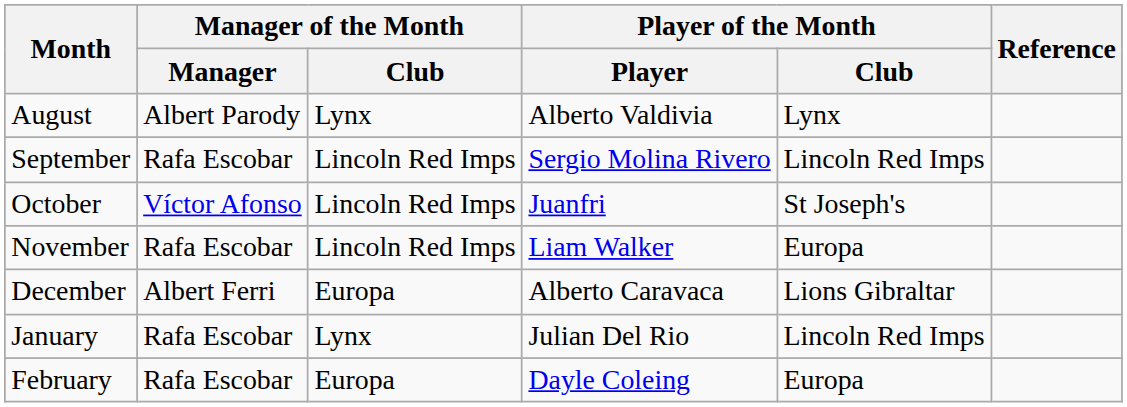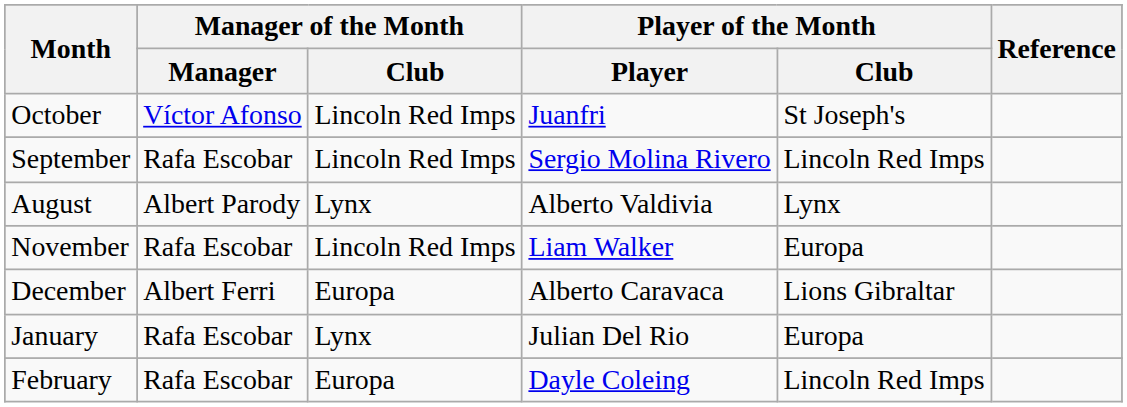rows swapped: August <-> October
January | Player of the Month / Club: Lincoln Red Imps -> Europa
February | Player of the Month / Club: Europa -> Lincoln Red Imps
